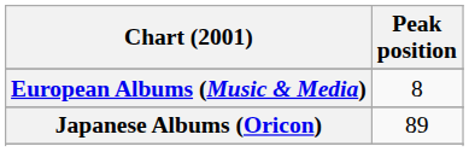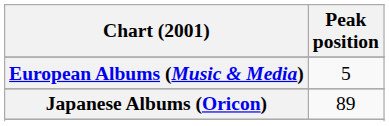European Albums (Music & Media) | Peak position: 8 -> 5
